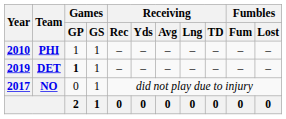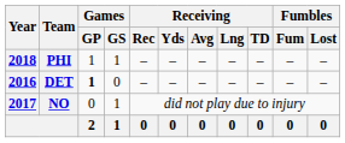PHI | Year: 2010 -> 2018
DET | Year: 2019 -> 2016
DET | Games / GS: 1 -> 0
